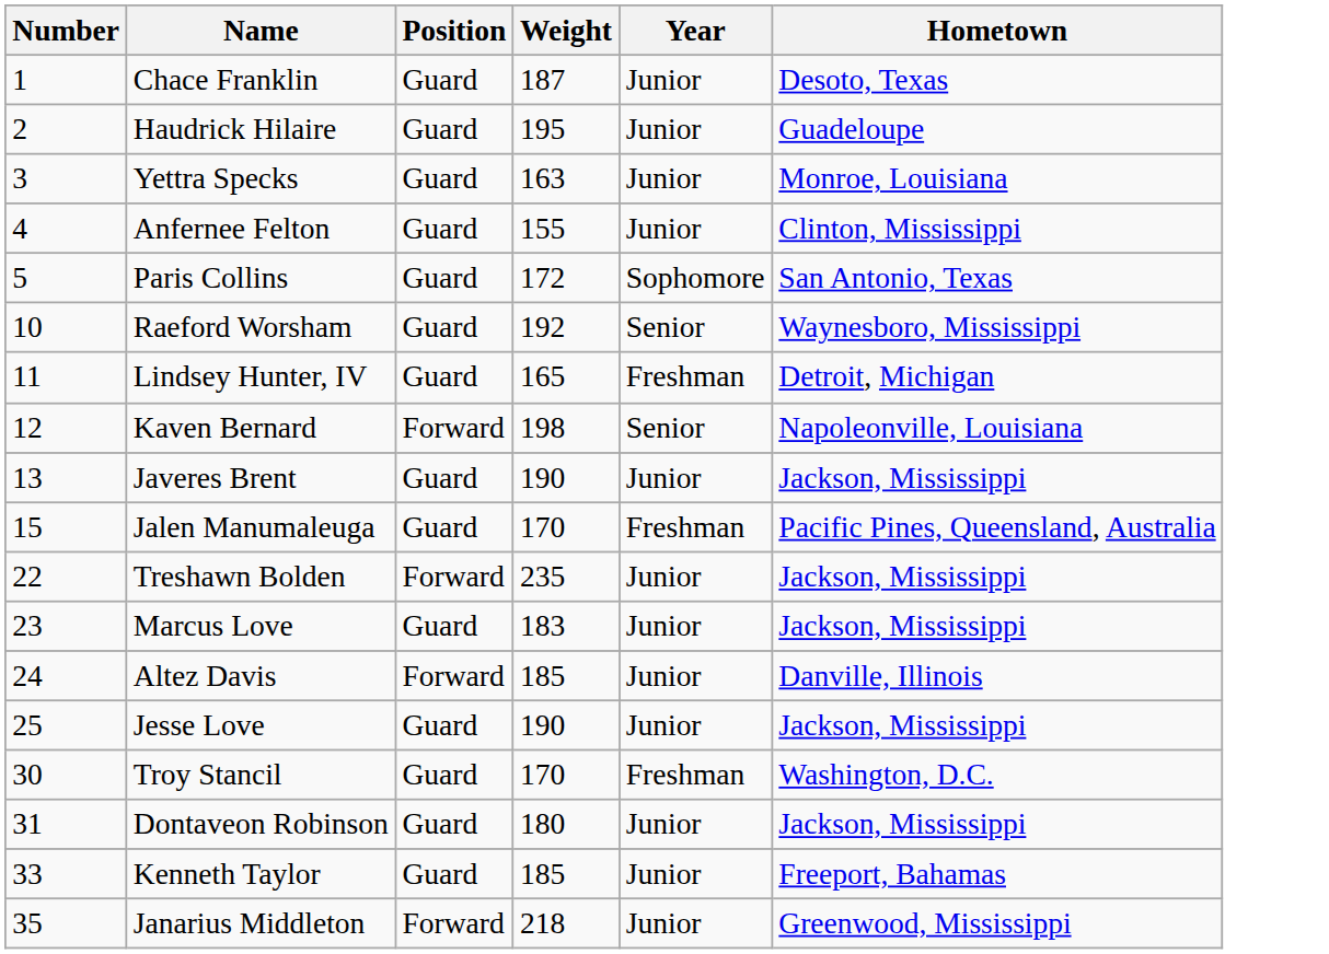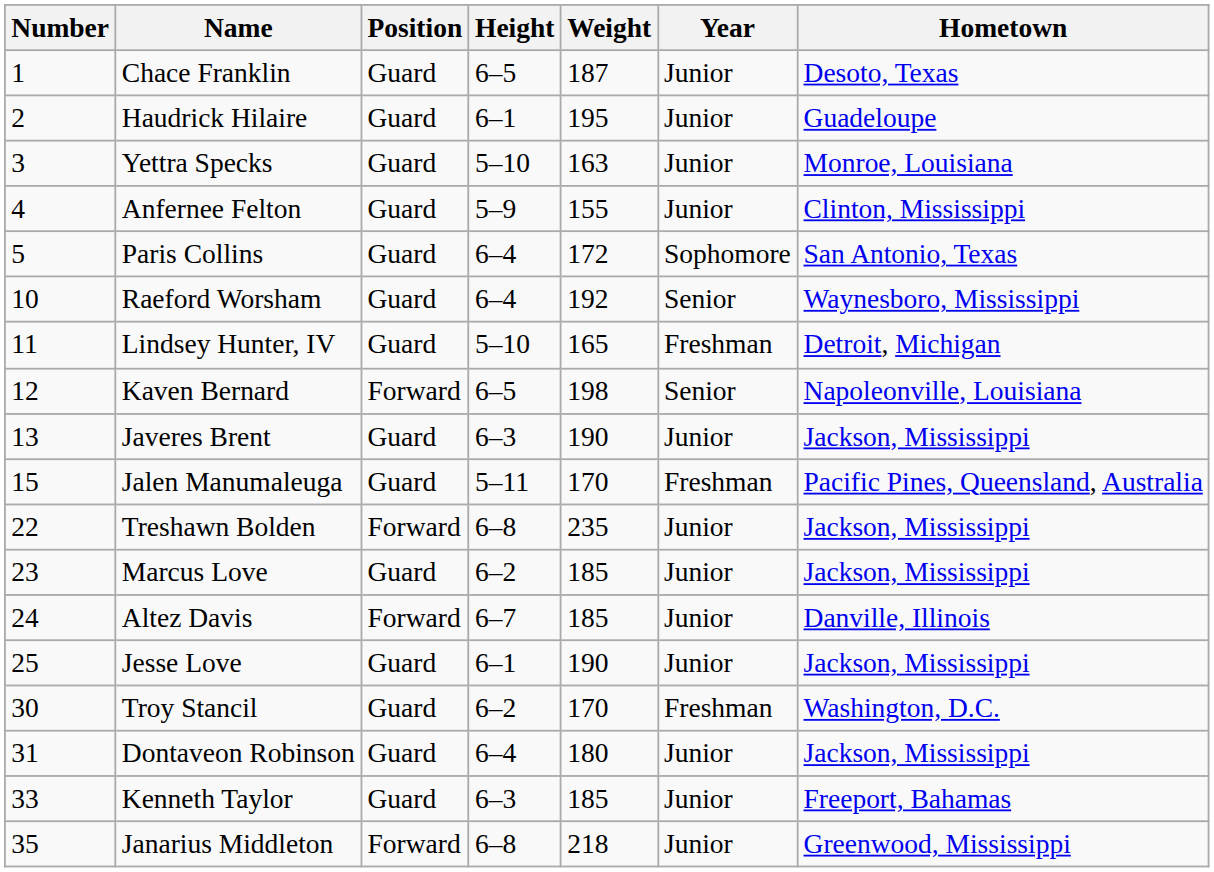+ column: Height | 6–5 | 6–1 | 5–10 | 5–9 | 6–4 | 6–4 | 5–10 | 6–5 | 6–3 | 5–11 | 6–8 | 6–2 | 6–7 | 6–1 | 6–2 | 6–4 | 6–3 | 6–8
Marcus Love | Weight: 183 -> 185
